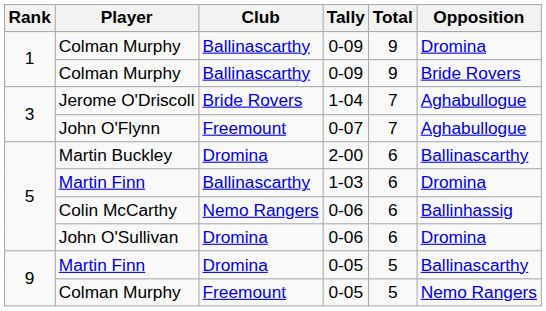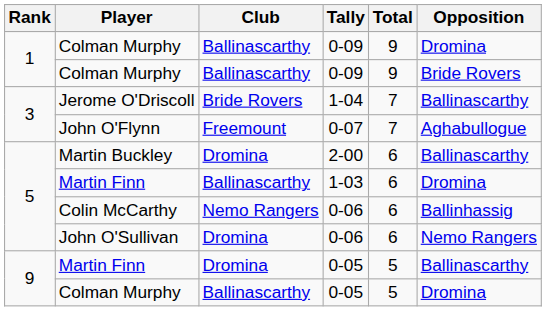Jerome O'Driscoll | Opposition: Aghabullogue -> Ballinascarthy
John O'Sullivan | Opposition: Dromina -> Nemo Rangers
Colman Murphy / 0-05 | Club: Freemount -> Ballinascarthy
Colman Murphy / 0-05 | Opposition: Nemo Rangers -> Dromina
